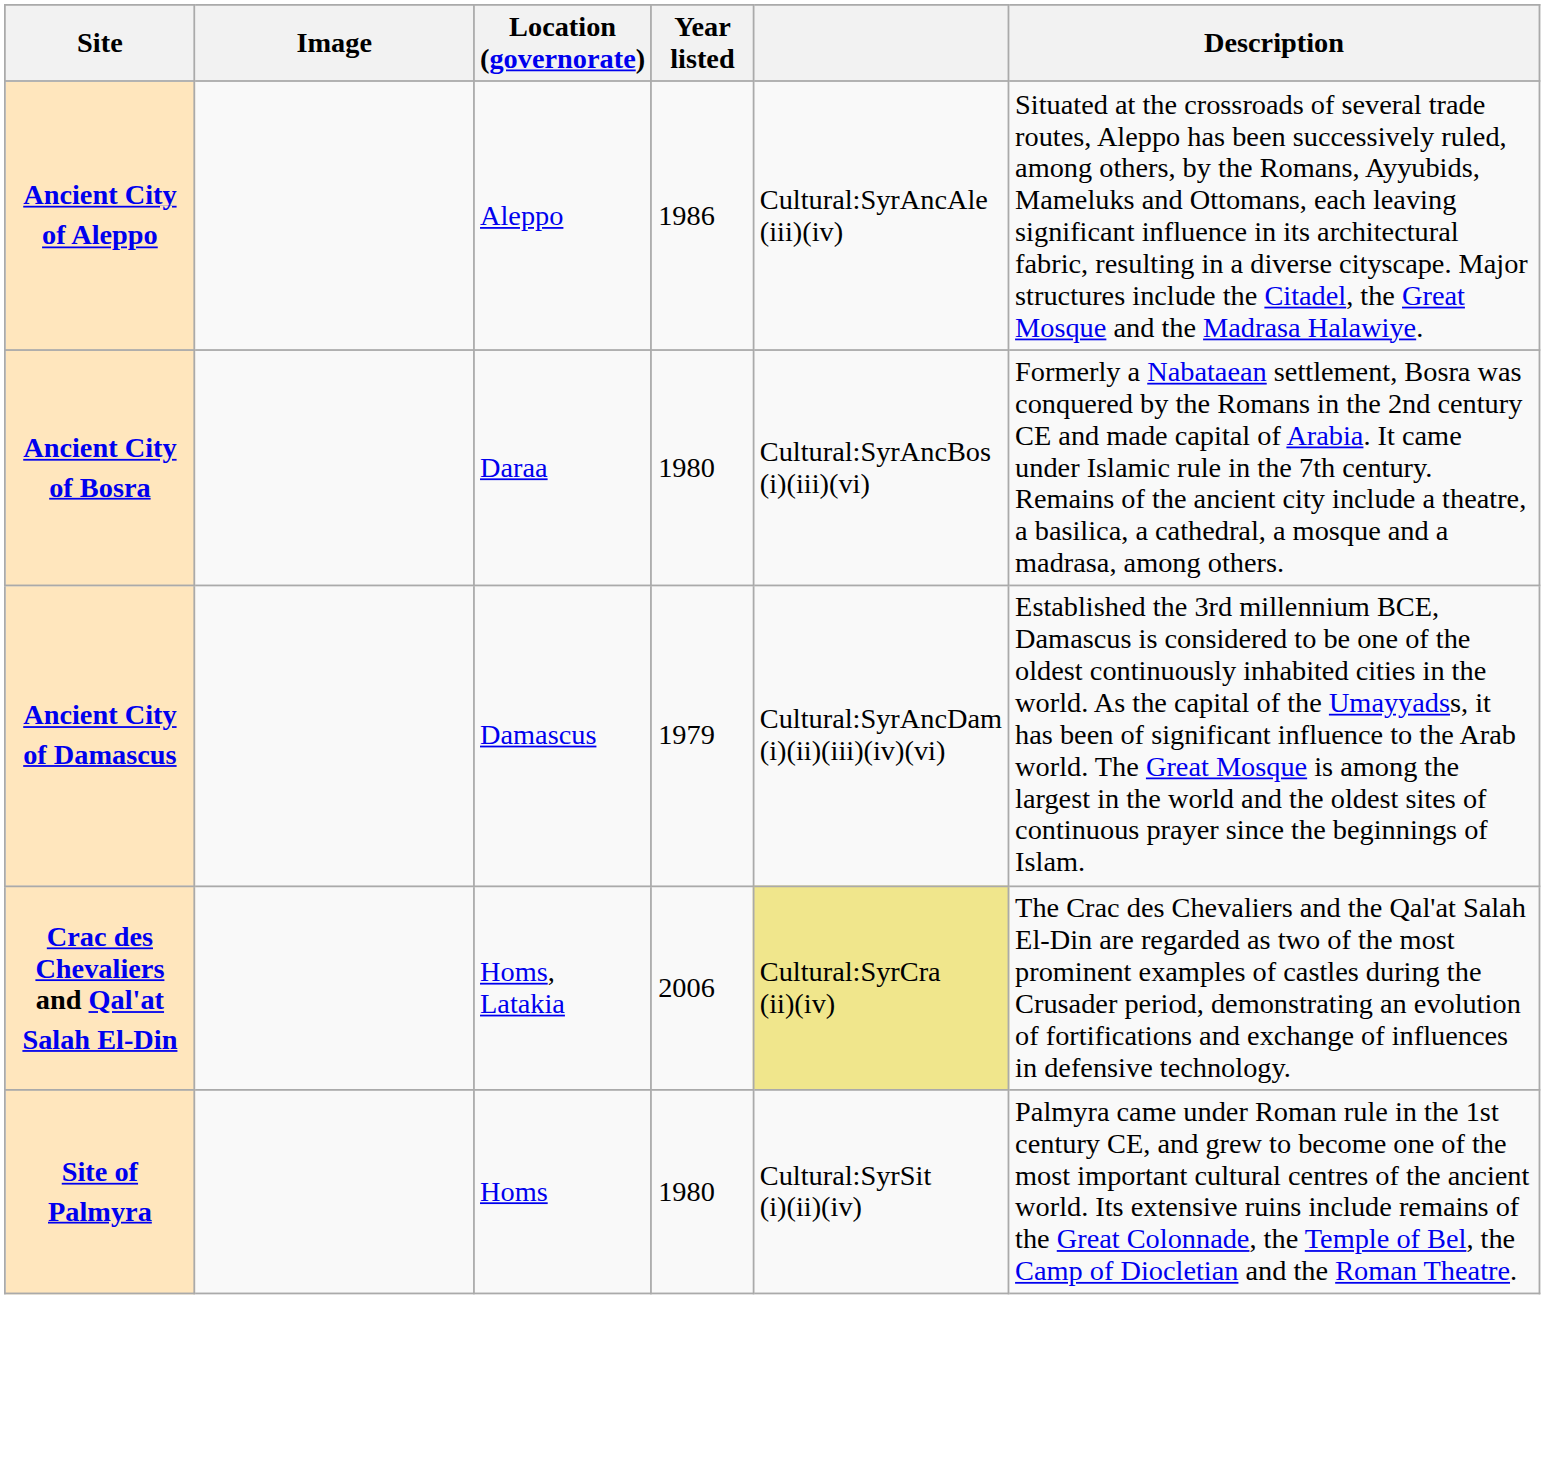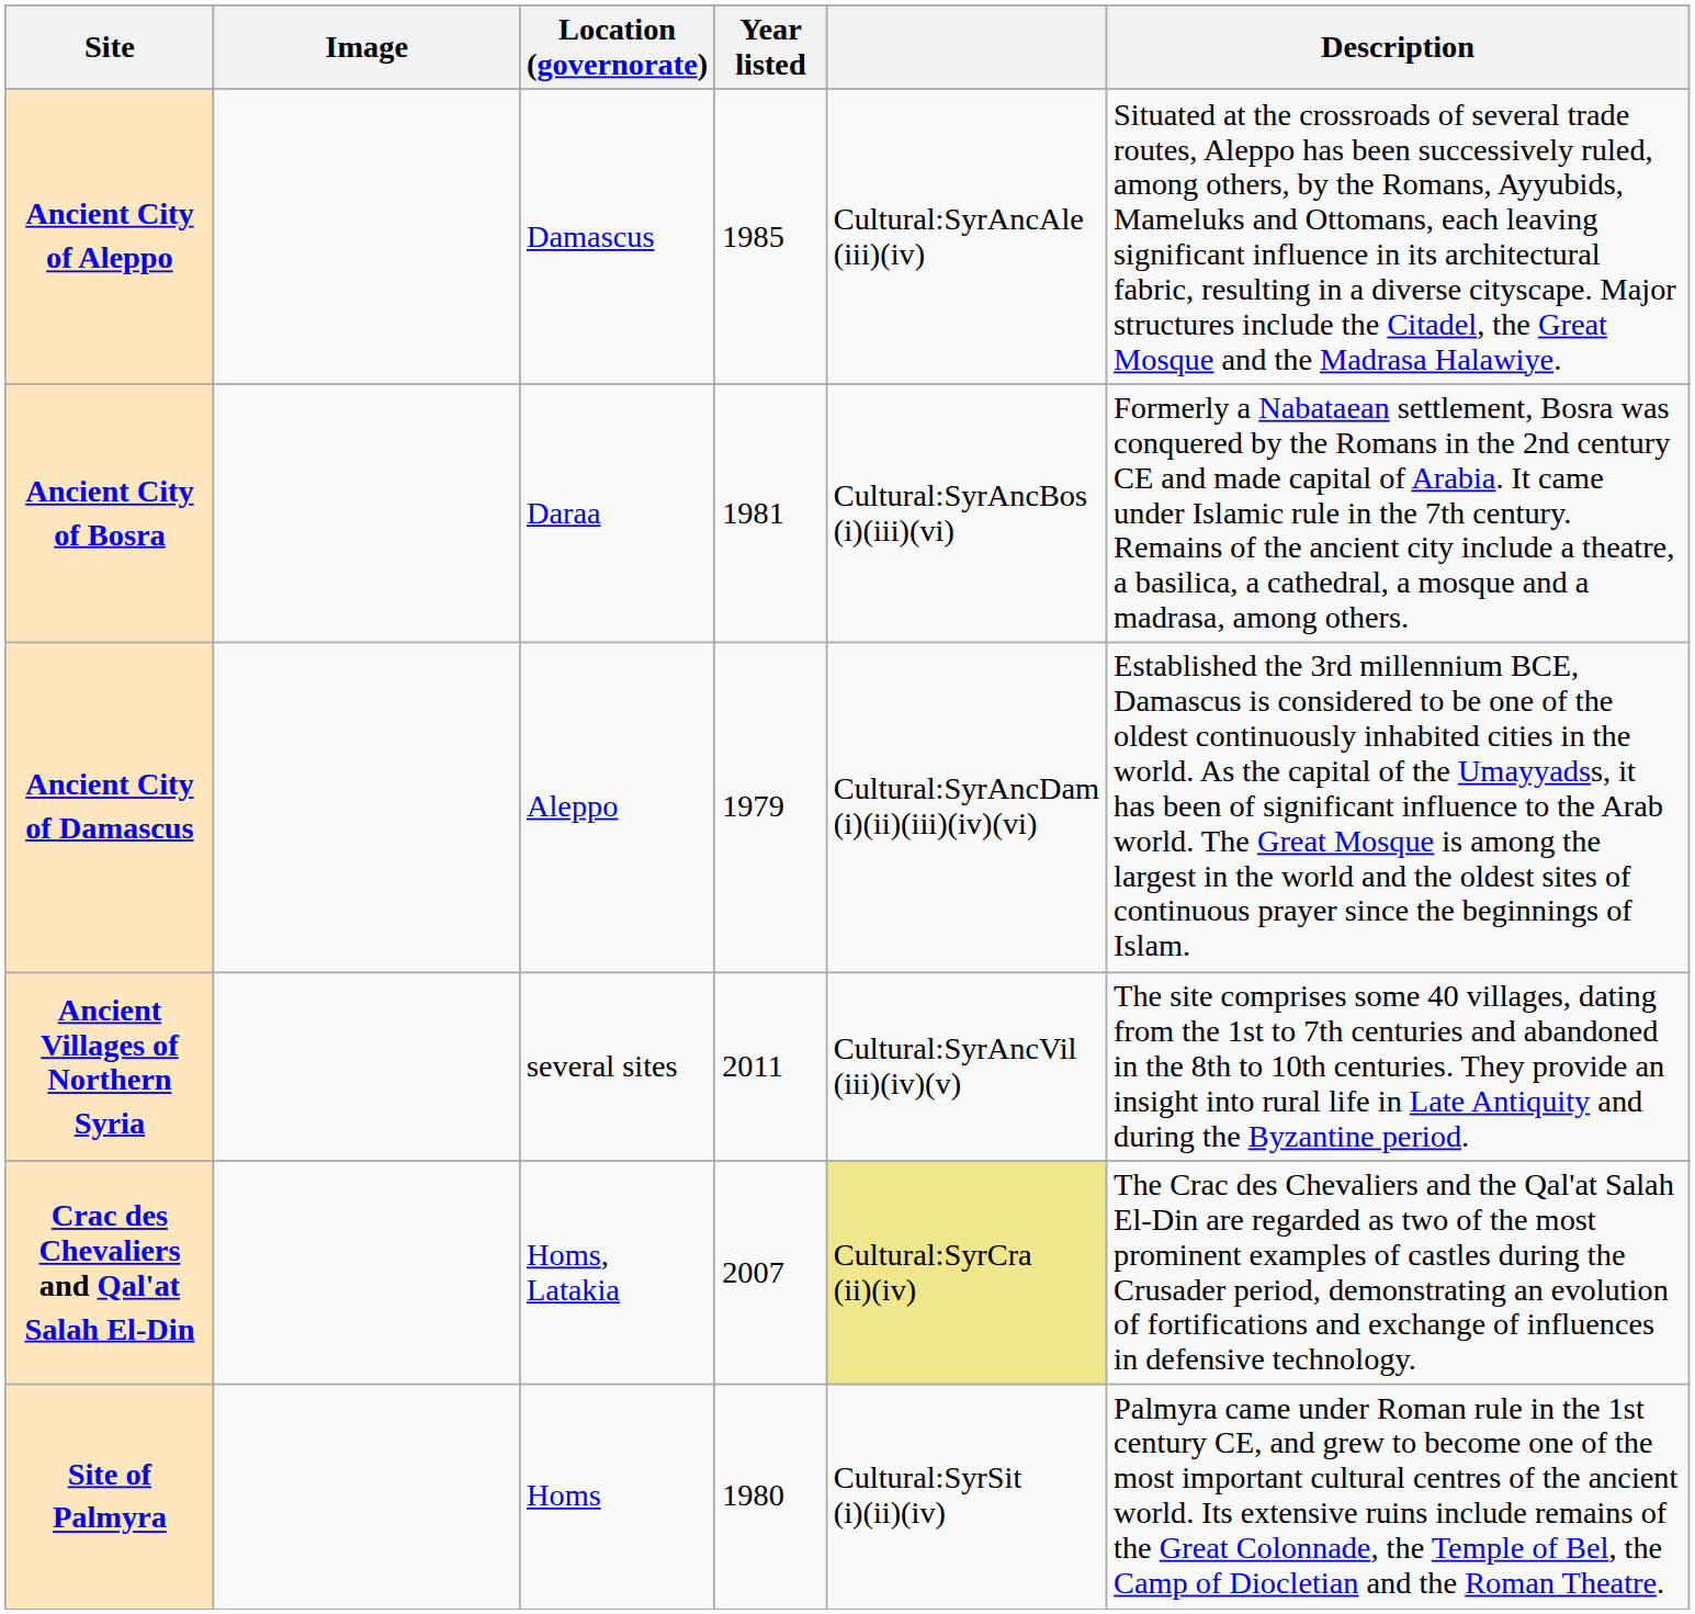Ancient City of Aleppo | Location (governorate): Aleppo -> Damascus
Ancient City of Aleppo | Year listed: 1986 -> 1985
Ancient City of Bosra | Year listed: 1980 -> 1981
Ancient City of Damascus | Location (governorate): Damascus -> Aleppo
+ row: Ancient Villages of Northern Syria | several sites | 2011 | Cultural:SyrAncVil (iii)(iv)(v) | The site comprises some 40 villages, dating from the 1st to 7th centuries and abandoned in the 8th to 10th centuries. They provide an insight into rural life in Late Antiquity and during the Byzantine period.
Crac des Chevaliers and Qal'at Salah El-Din | Year listed: 2006 -> 2007
